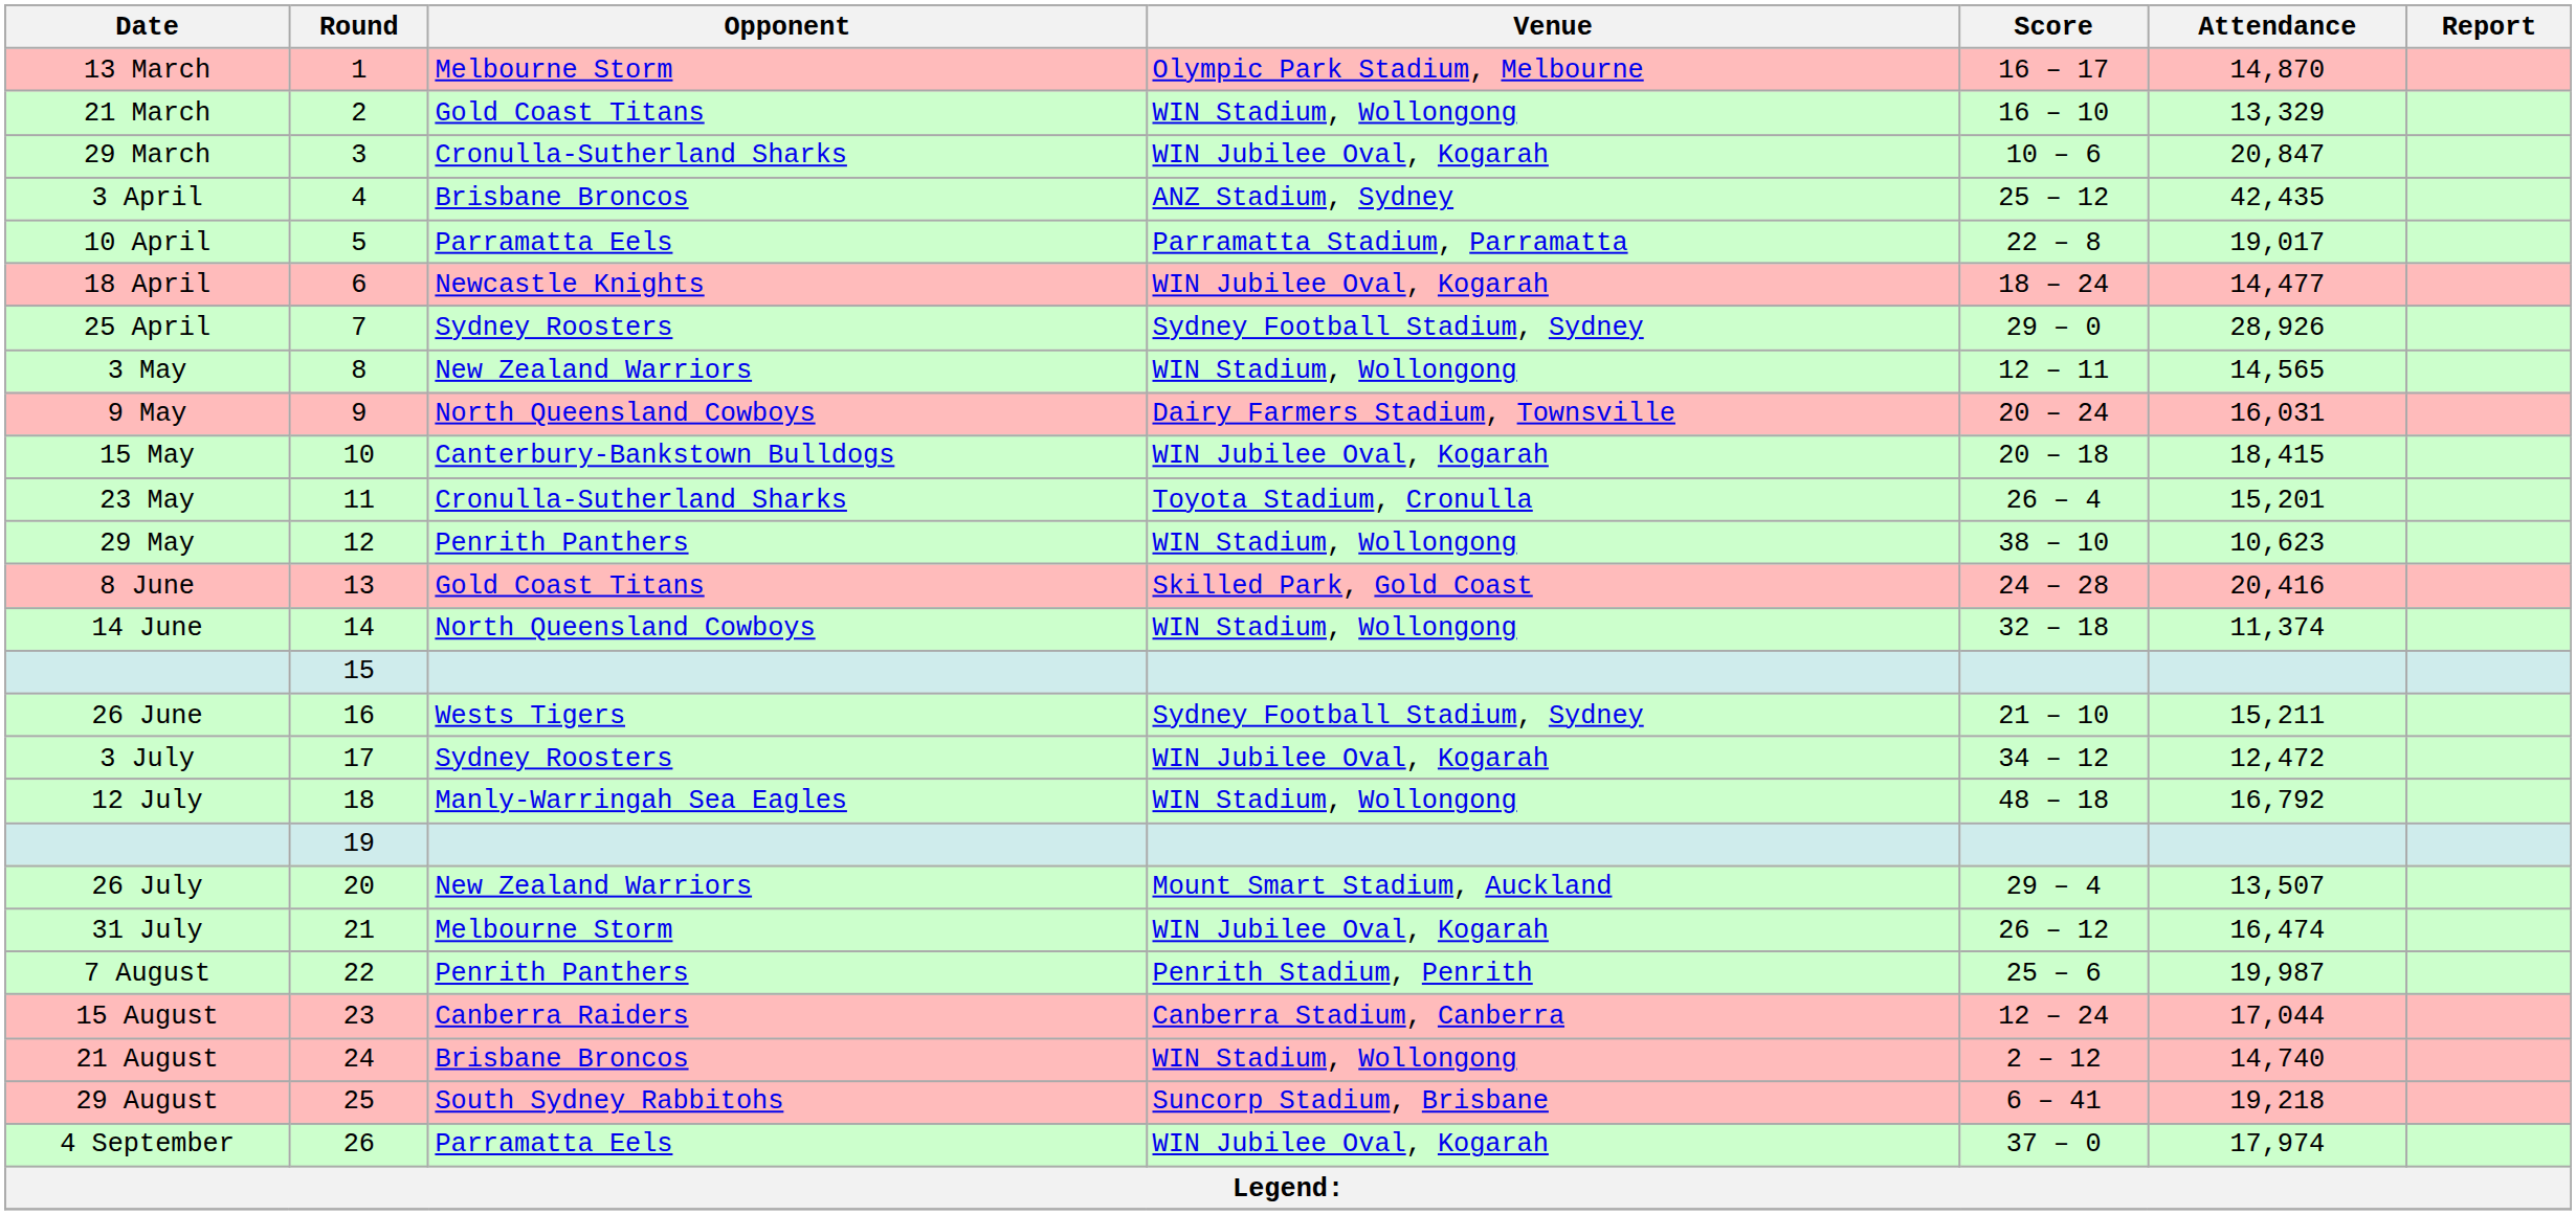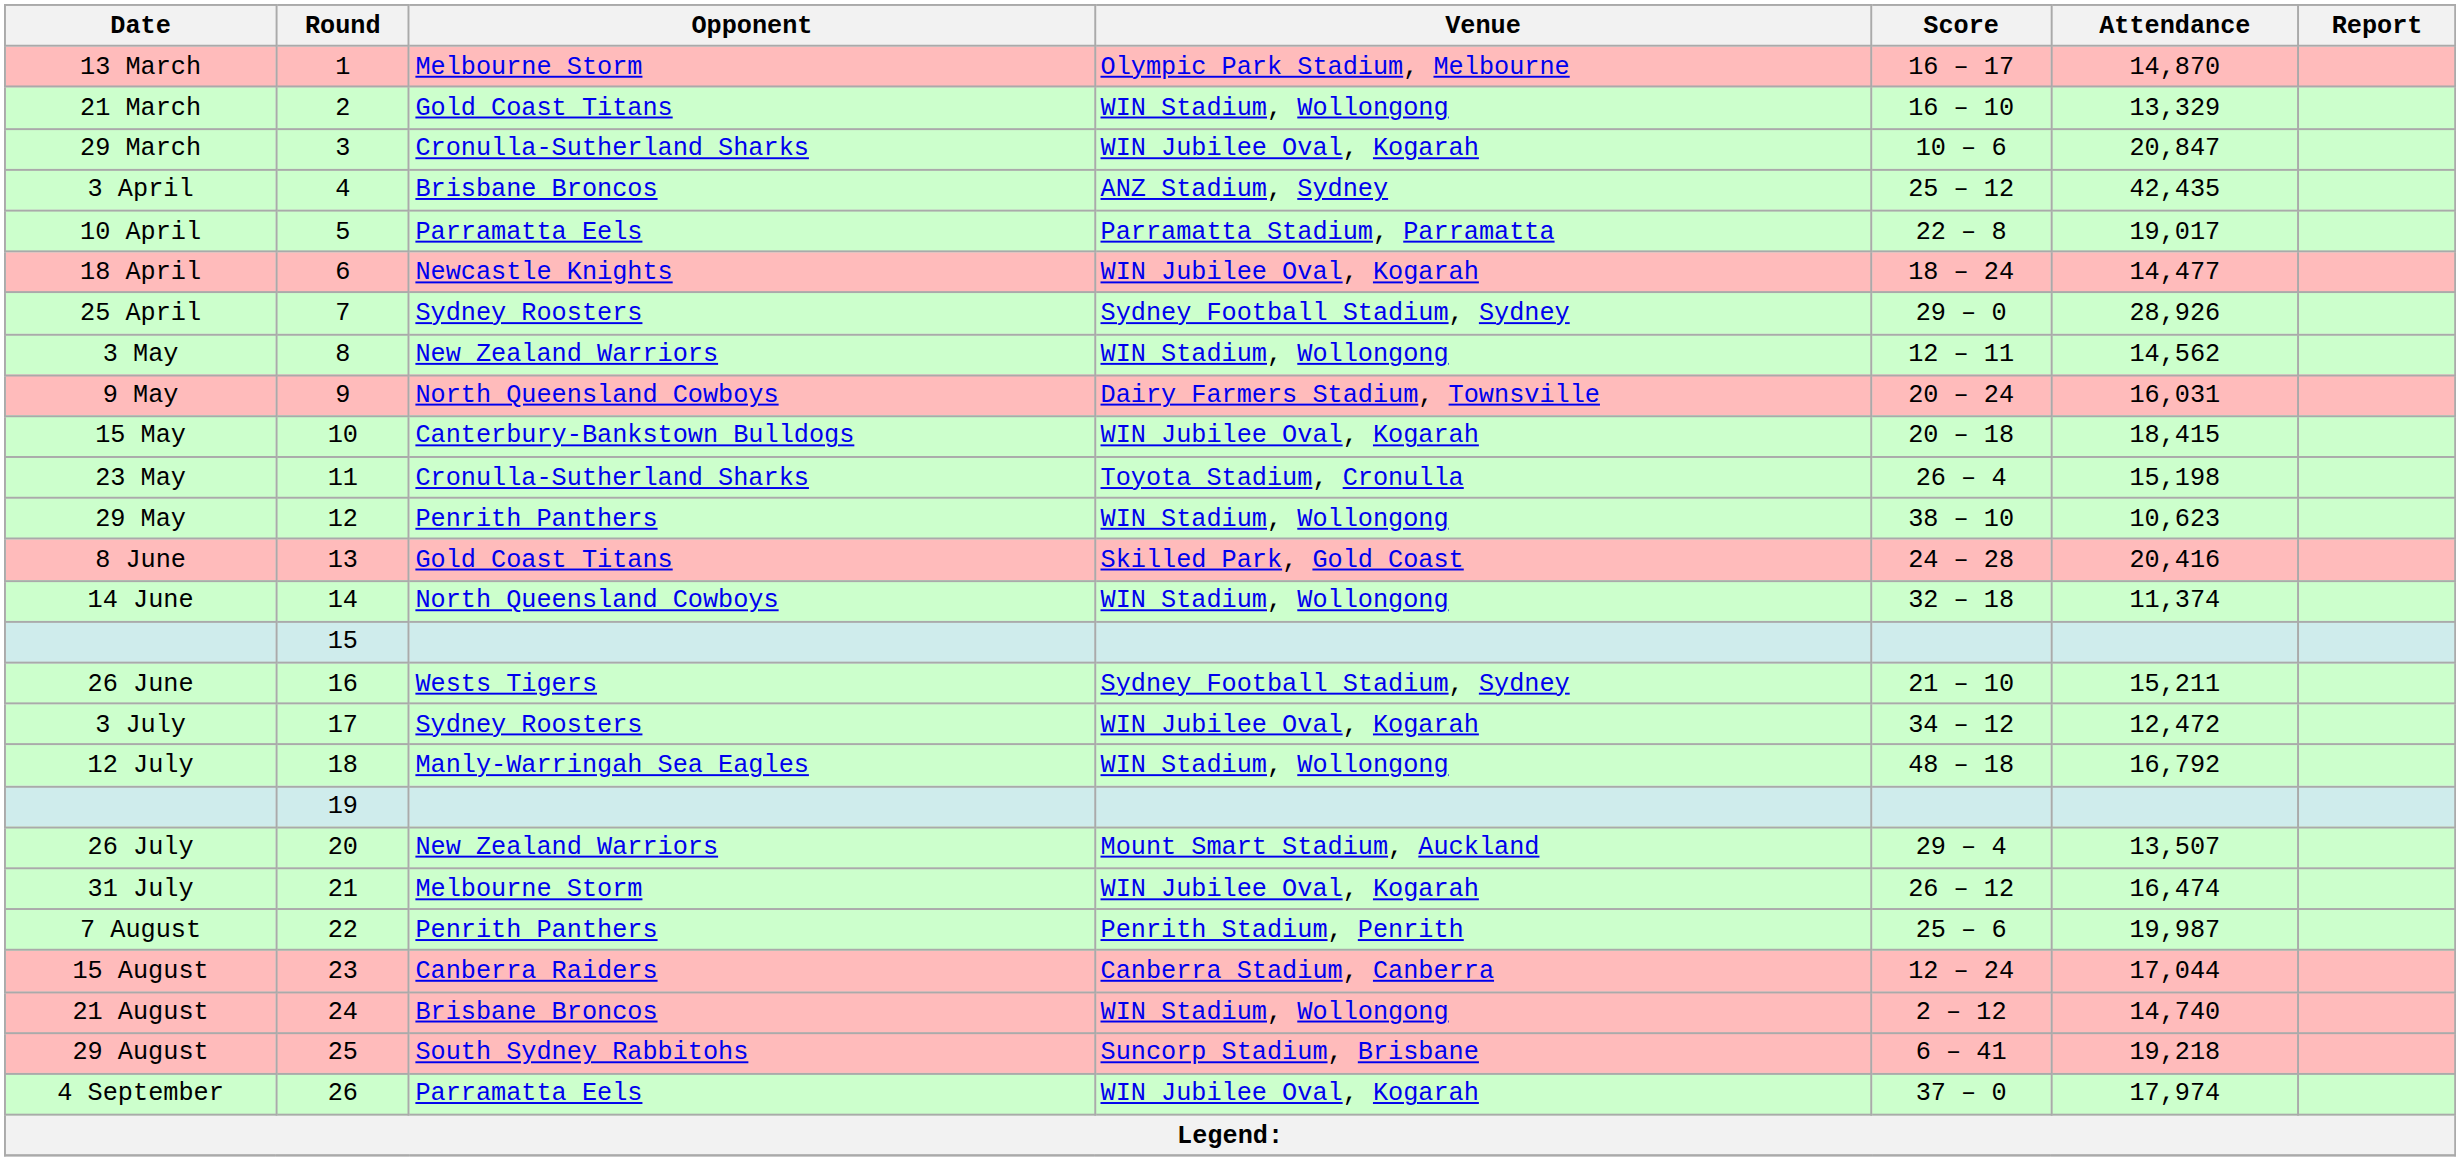3 May | Attendance: 14,565 -> 14,562
23 May | Attendance: 15,201 -> 15,198
